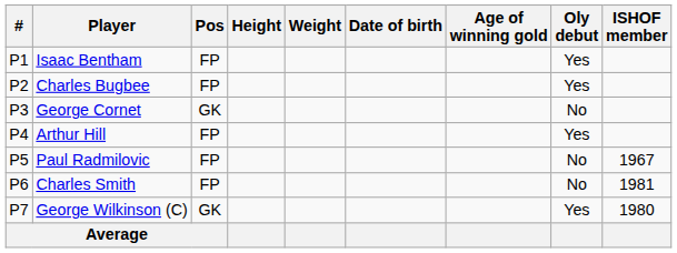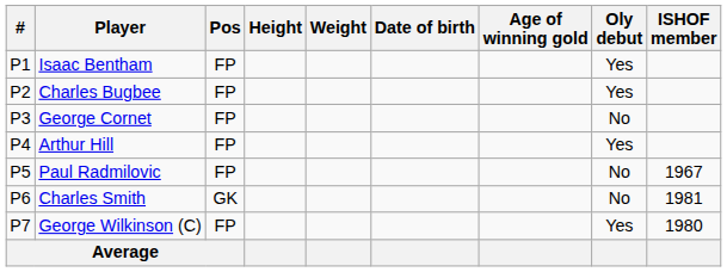George Cornet | Pos: GK -> FP
Charles Smith | Pos: FP -> GK
George Wilkinson (C) | Pos: GK -> FP
